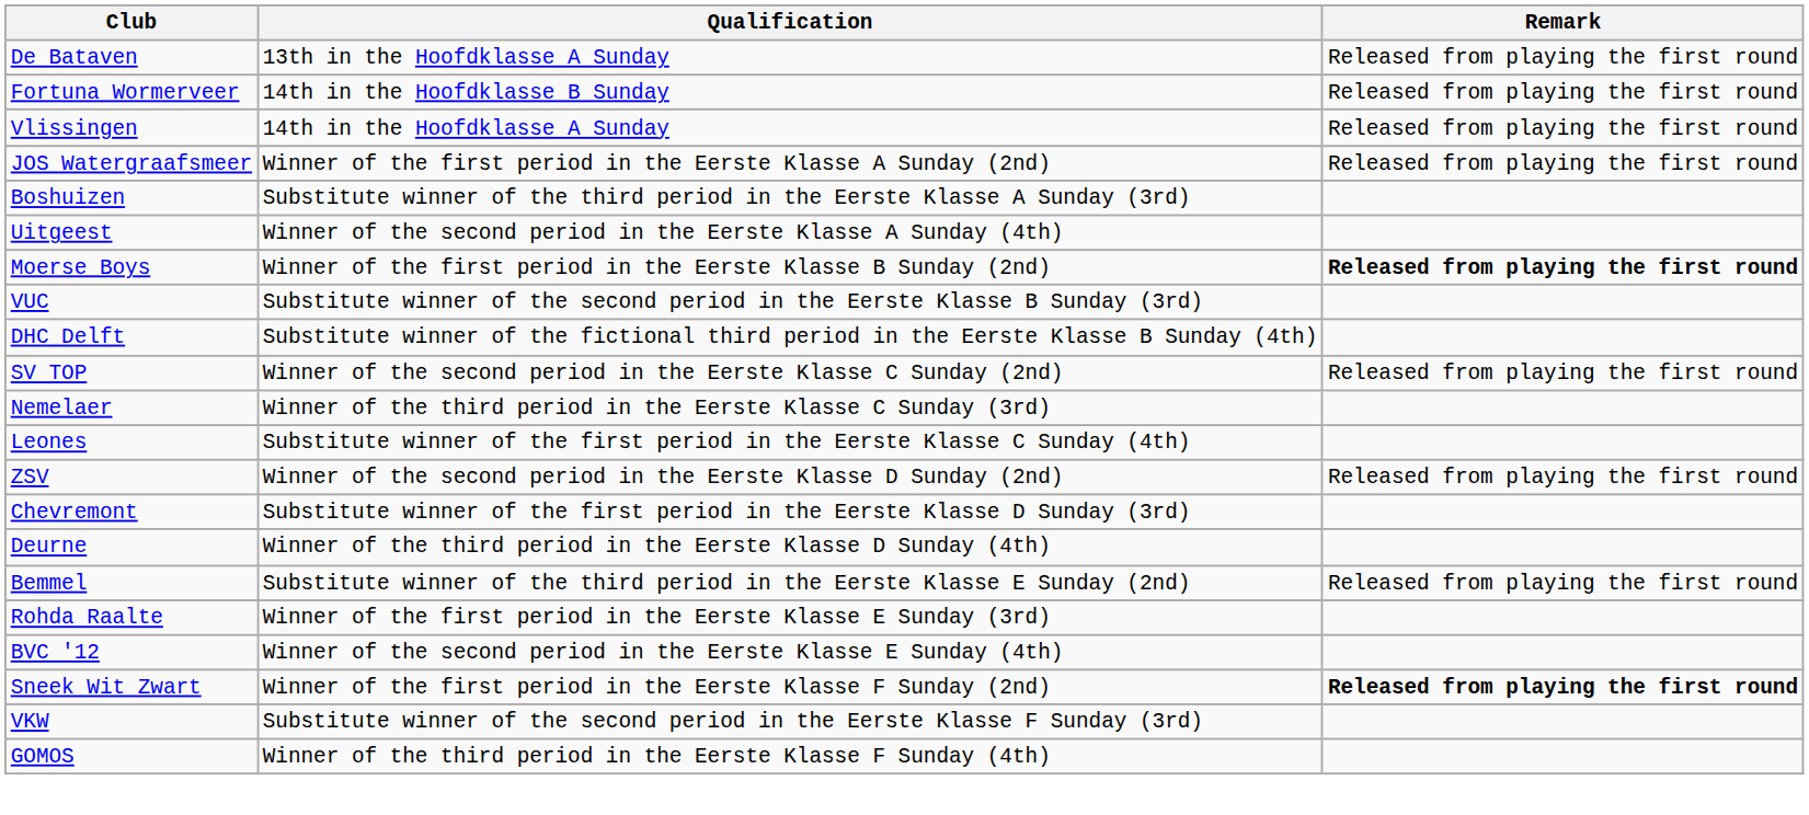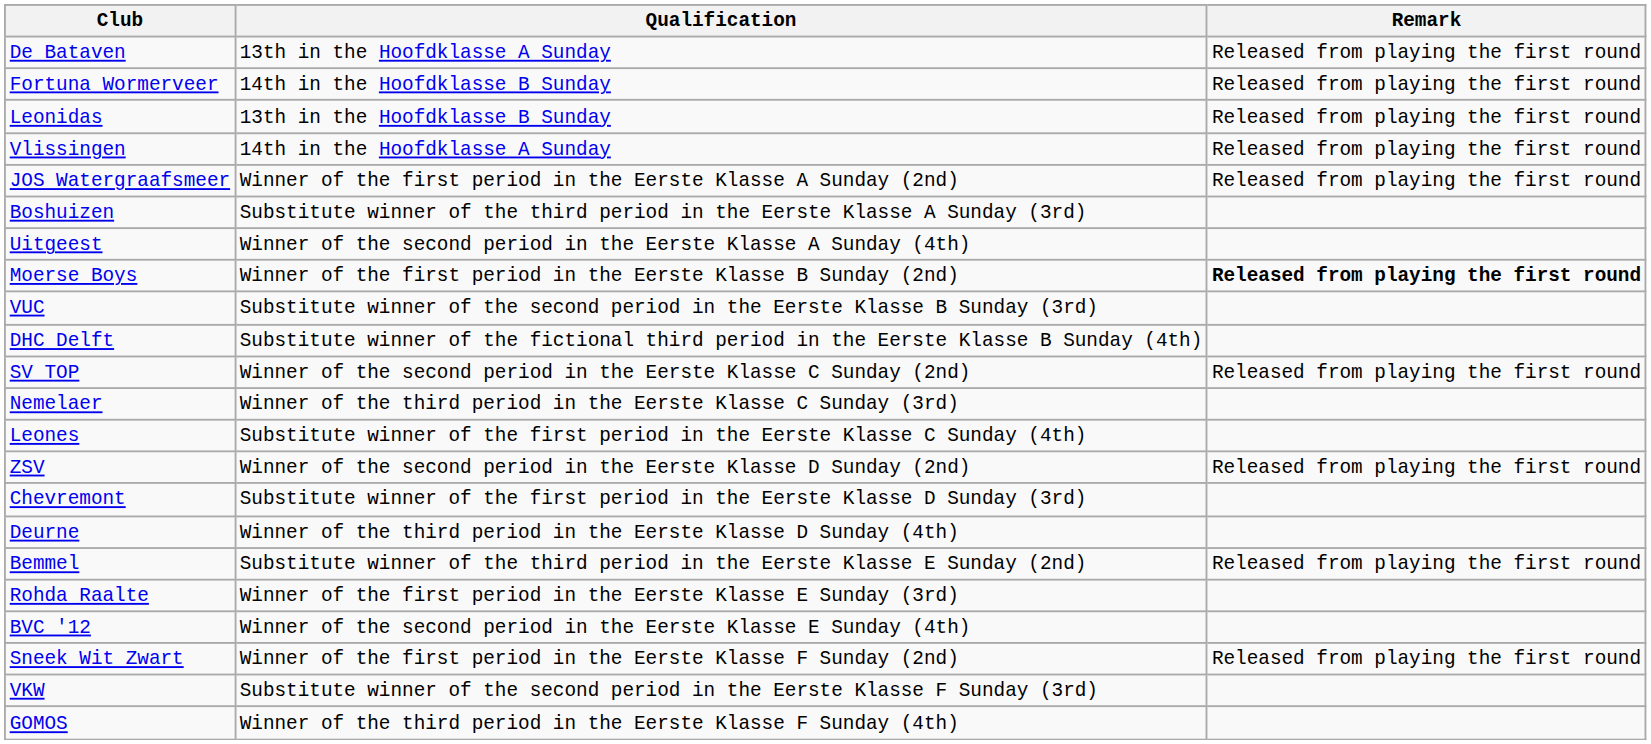+ row: Leonidas | 13th in the Hoofdklasse B Sunday | Released from playing the first round
Sneek Wit Zwart | Remark: bold -> normal
